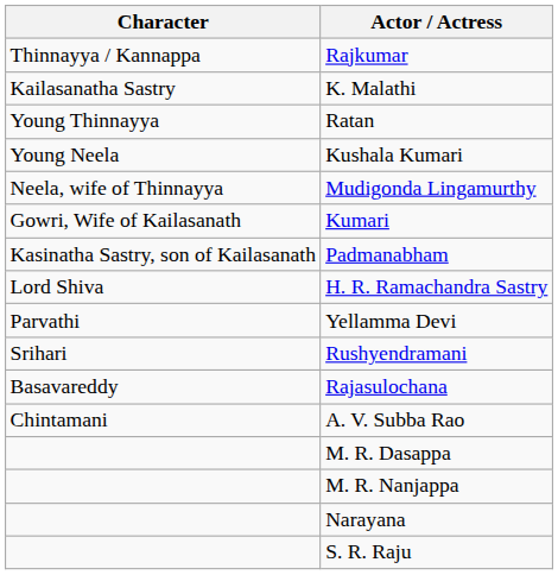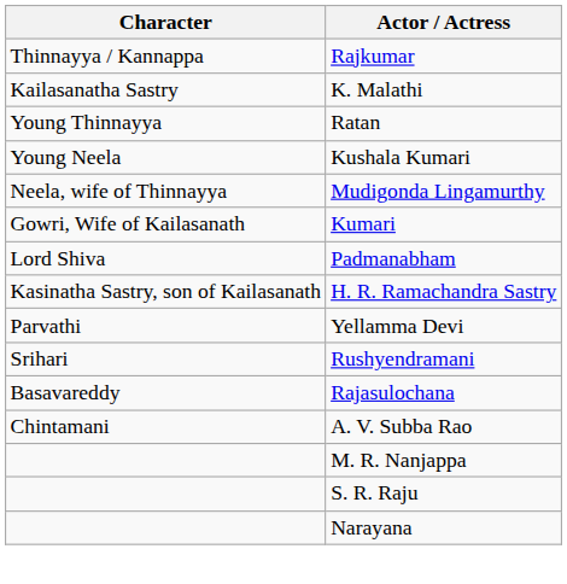Padmanabham | Character: Kasinatha Sastry, son of Kailasanath -> Lord Shiva
H. R. Ramachandra Sastry | Character: Lord Shiva -> Kasinatha Sastry, son of Kailasanath
- row: M. R. Dasappa
rows swapped: Narayana <-> S. R. Raju
